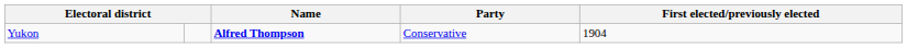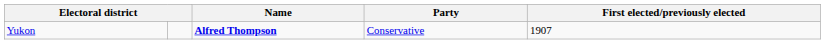Yukon | First elected/previously elected: 1904 -> 1907
